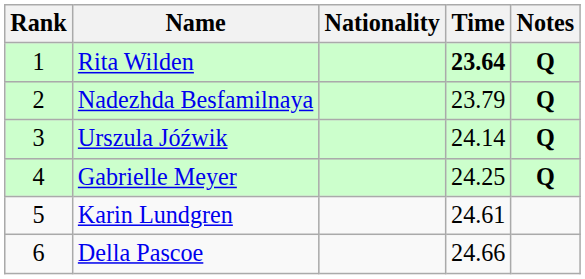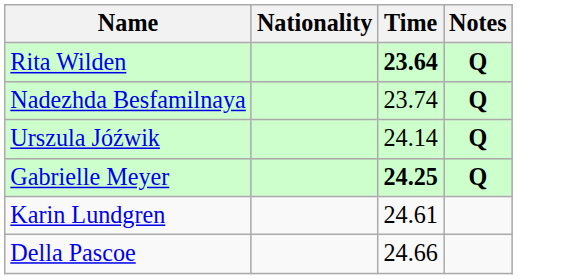- column: Rank | 1 | 2 | 3 | 4 | 5 | 6
Nadezhda Besfamilnaya | Time: 23.79 -> 23.74
Gabrielle Meyer | Time: normal -> bold
